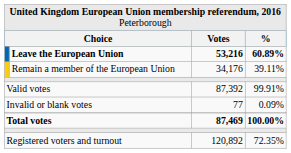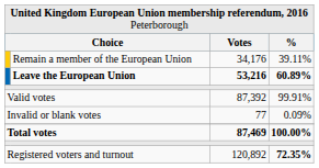rows swapped: Leave the European Union <-> Remain a member of the European Union
Registered voters and turnout | column 4: normal -> bold
